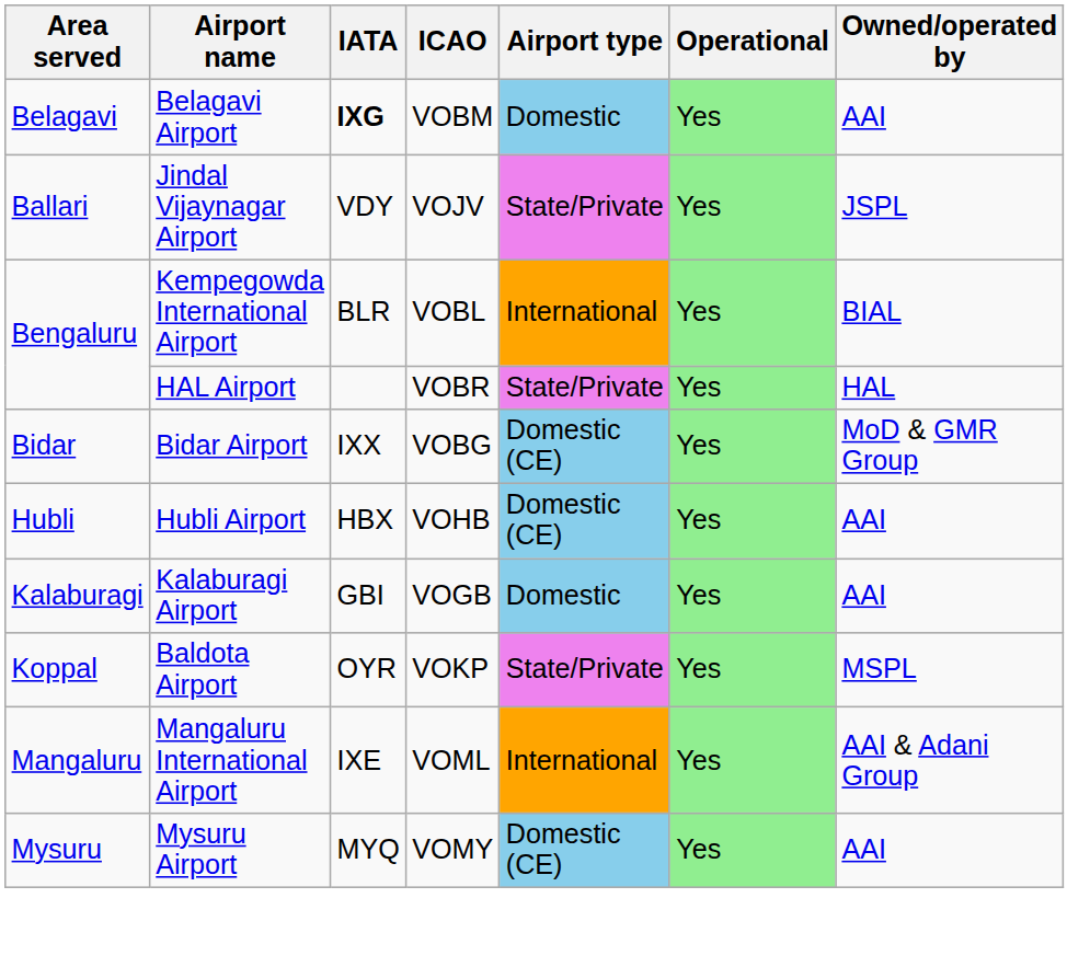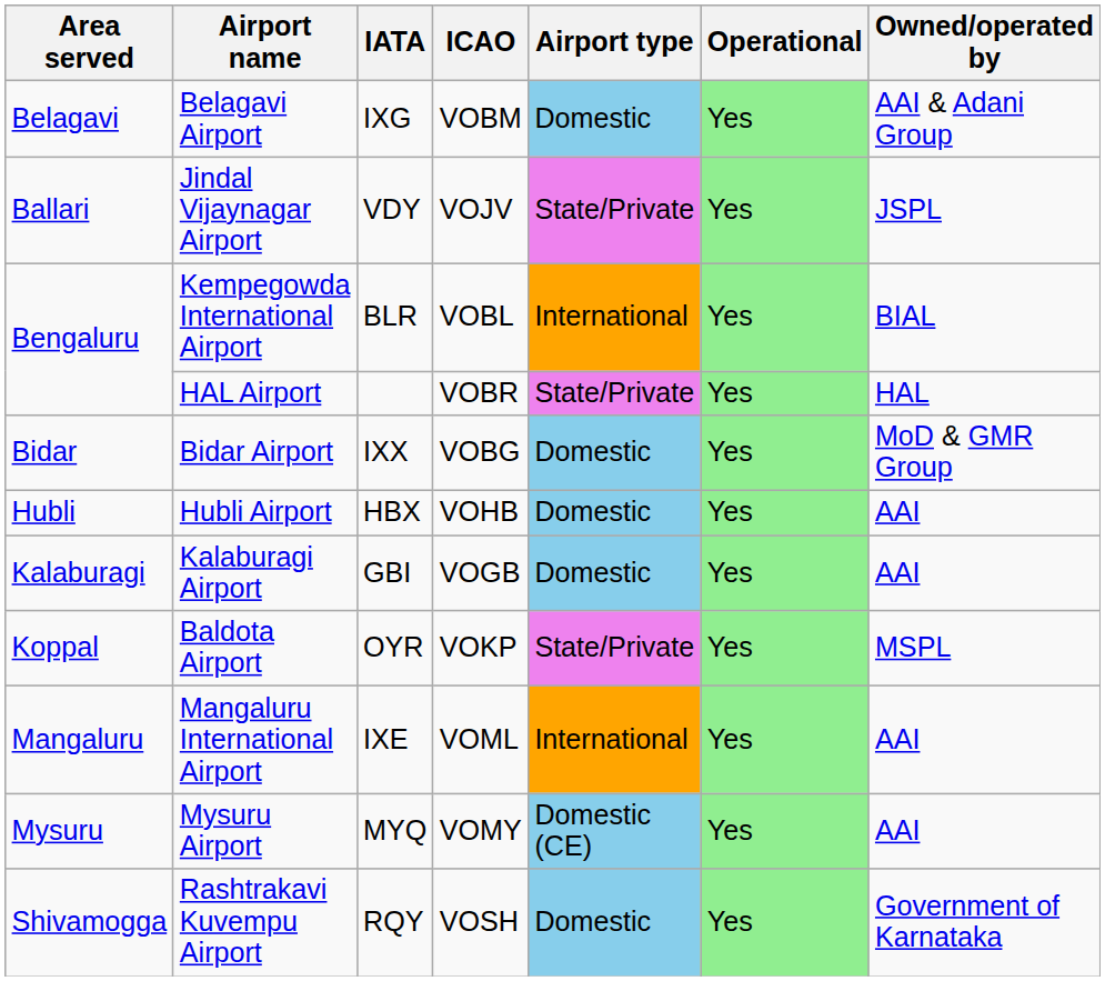Belagavi Airport | IATA: bold -> normal
Belagavi Airport | Owned/operated by: AAI -> AAI & Adani Group
Bidar Airport | Airport type: Domestic (CE) -> Domestic
Hubli Airport | Airport type: Domestic (CE) -> Domestic
Mangaluru International Airport | Owned/operated by: AAI & Adani Group -> AAI
+ row: Shivamogga | Rashtrakavi Kuvempu Airport | RQY | VOSH | Domestic | Yes | Government of Karnataka
